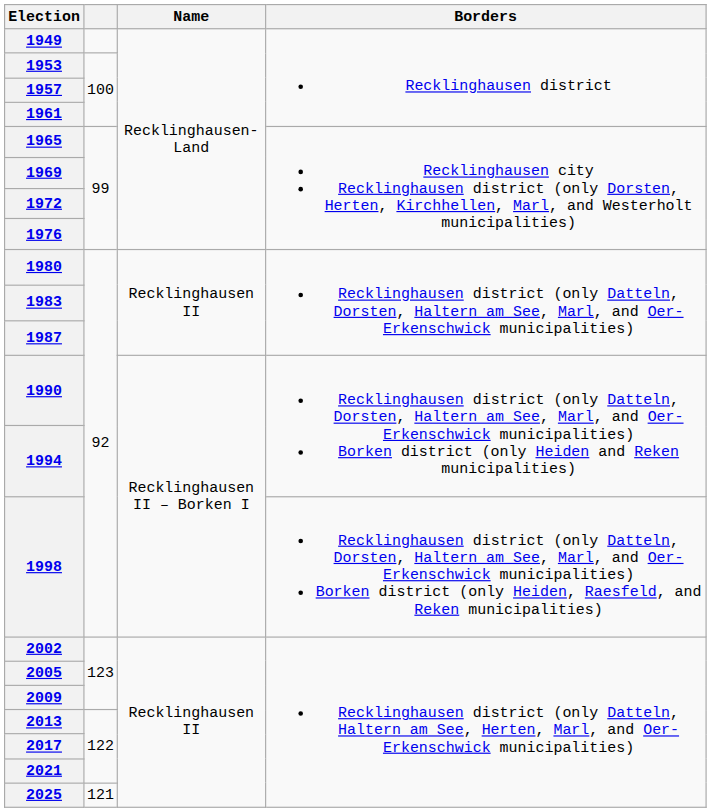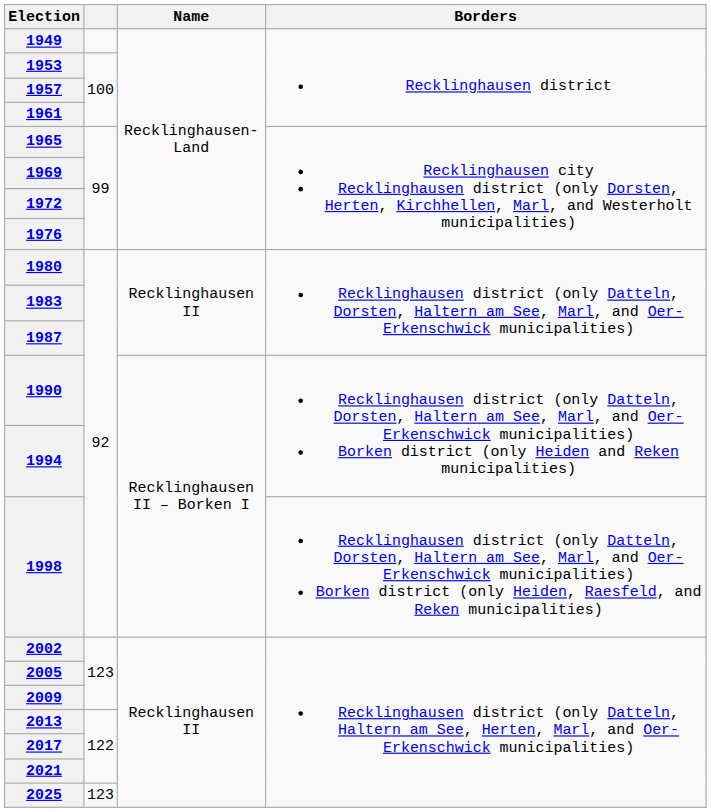2025 | column 2: 121 -> 123
